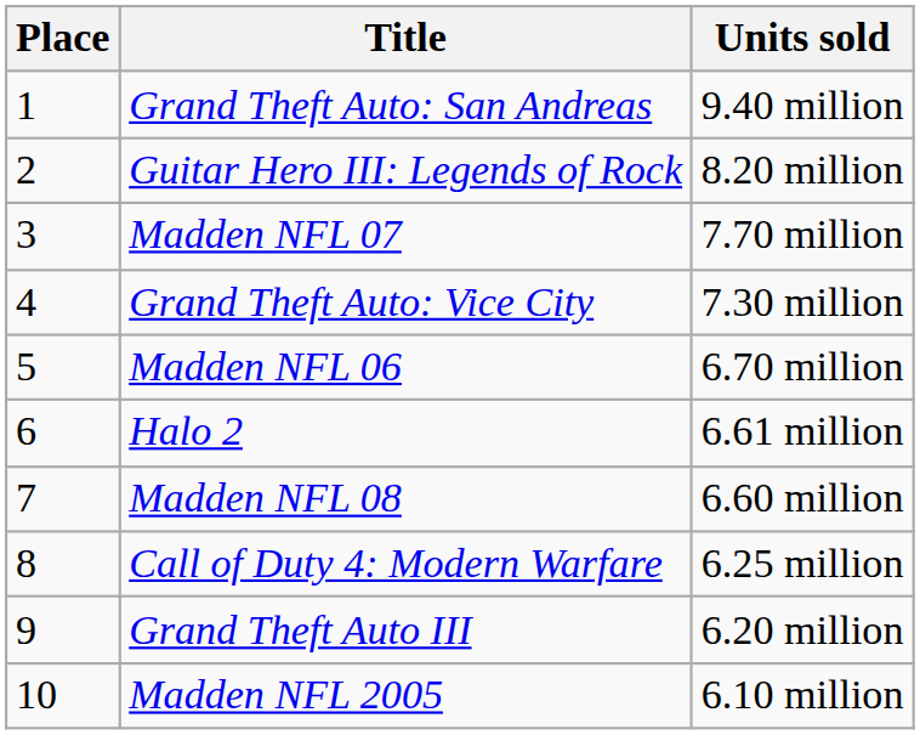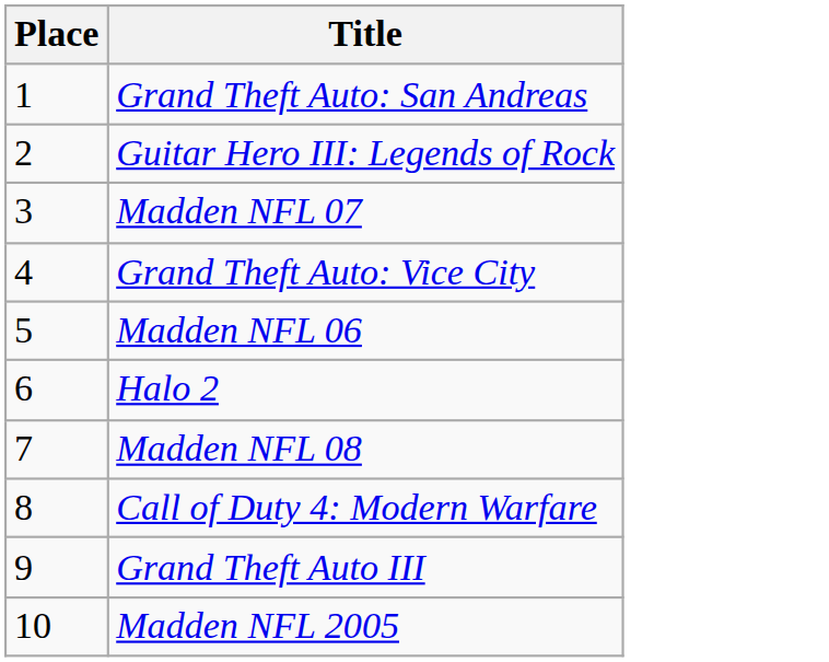- column: Units sold | 9.40 million | 8.20 million | 7.70 million | 7.30 million | 6.70 million | 6.61 million | 6.60 million | 6.25 million | 6.20 million | 6.10 million
